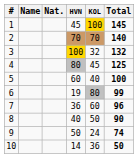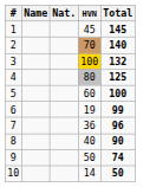- column: KOL | 100 | 70 | 32 | 45 | 40 | 80 | 60 | 50 | 24 | 36
